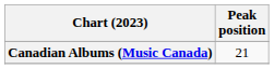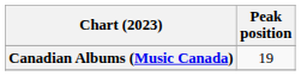Canadian Albums (Music Canada) | Peak position: 21 -> 19
